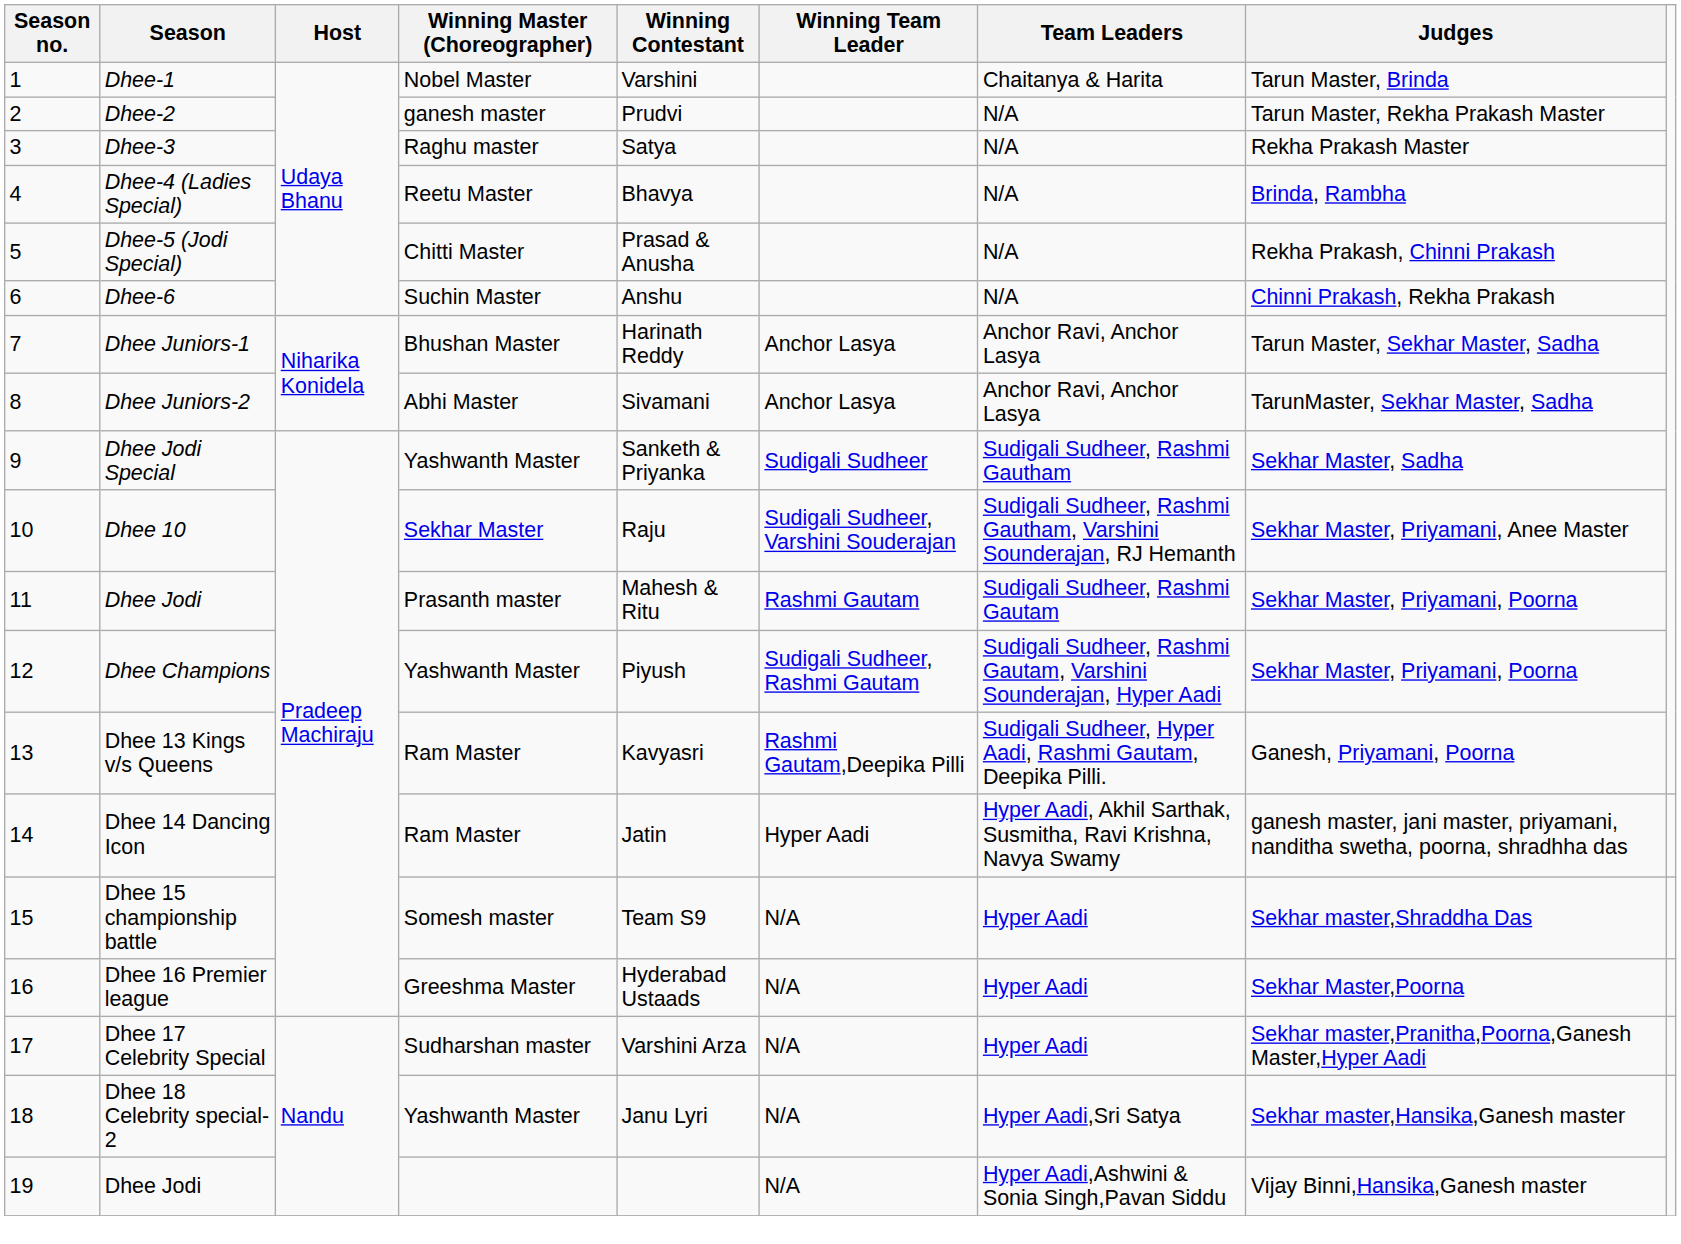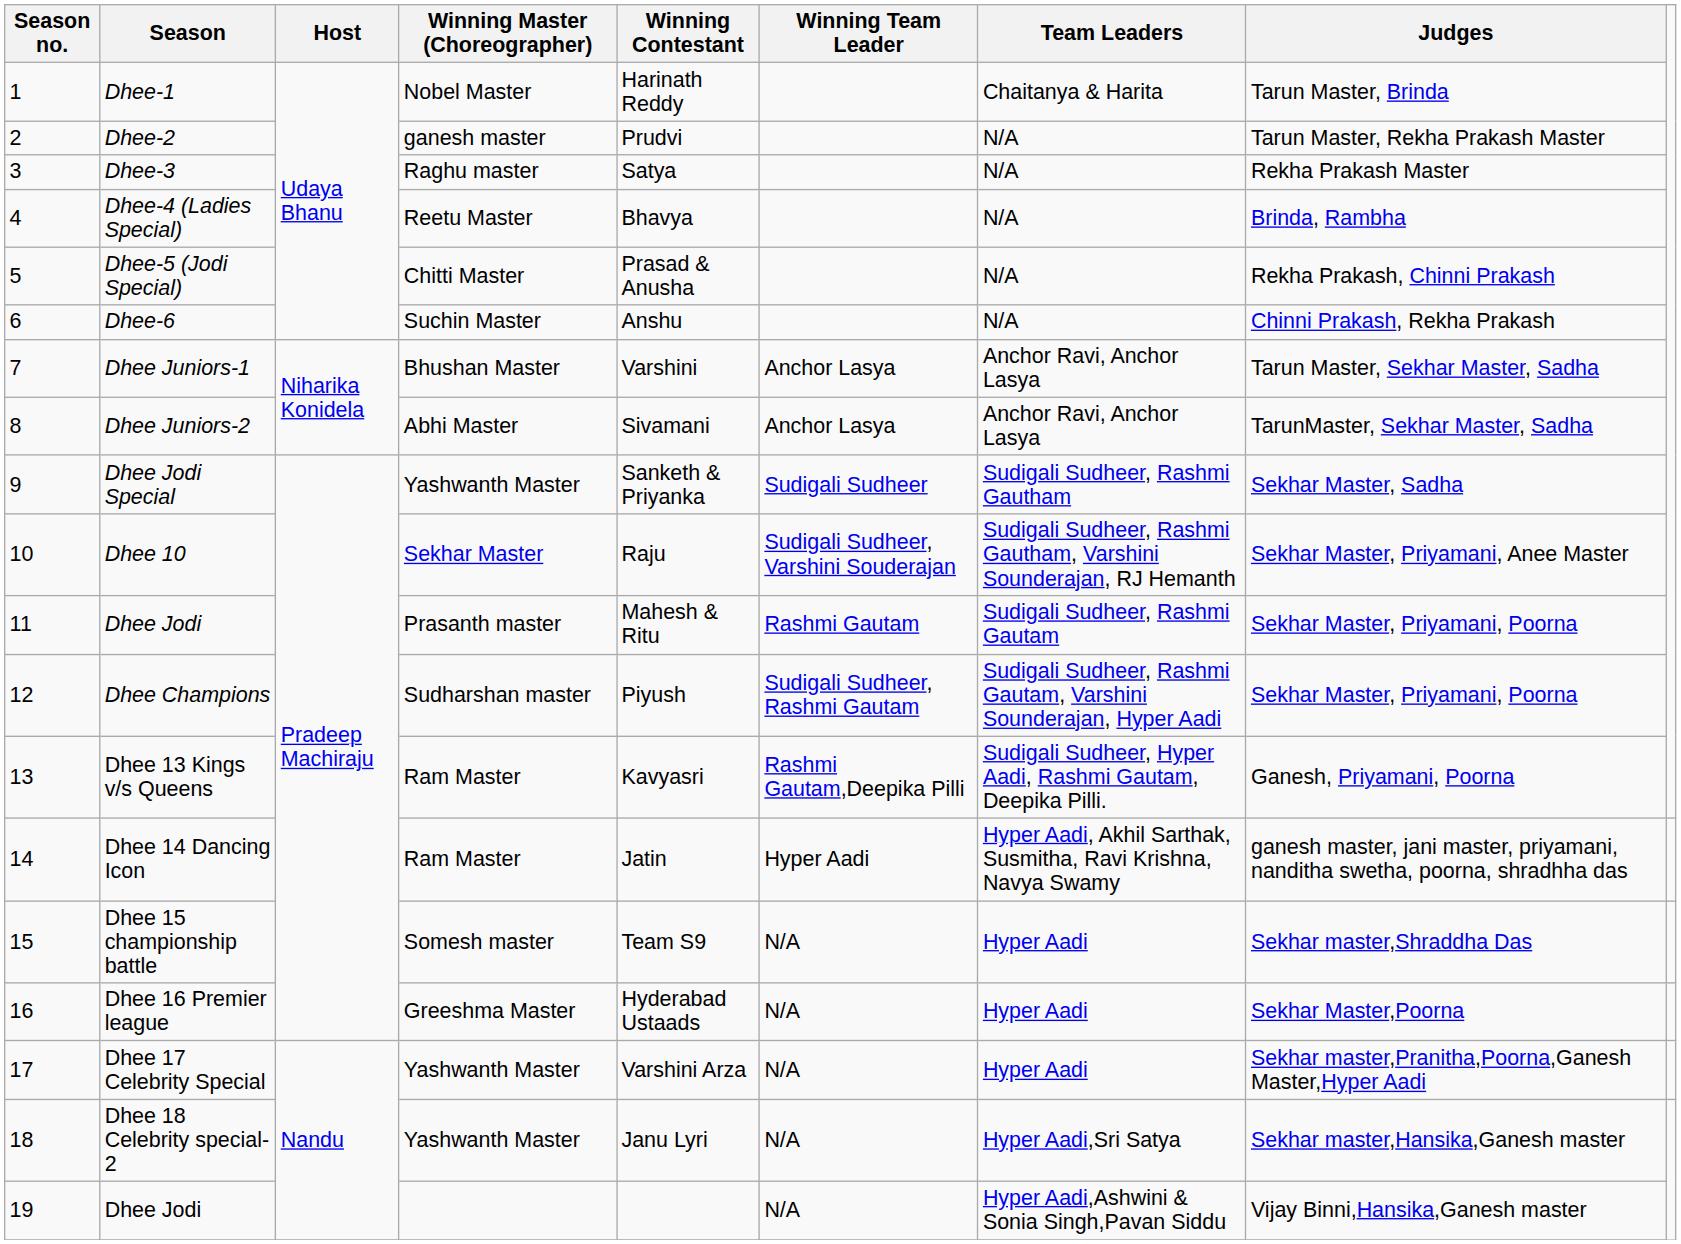Dhee-1 | Winning Contestant: Varshini -> Harinath Reddy
Dhee Juniors-1 | Winning Contestant: Harinath Reddy -> Varshini
Dhee Champions | Winning Master (Choreographer): Yashwanth Master -> Sudharshan master
Dhee 17 Celebrity Special | Winning Master (Choreographer): Sudharshan master -> Yashwanth Master
